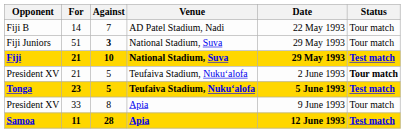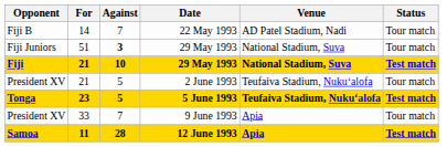columns swapped: Date <-> Venue
President XV / 21 | Status: bold -> normal
President XV / 33 | Against: 8 -> 7
